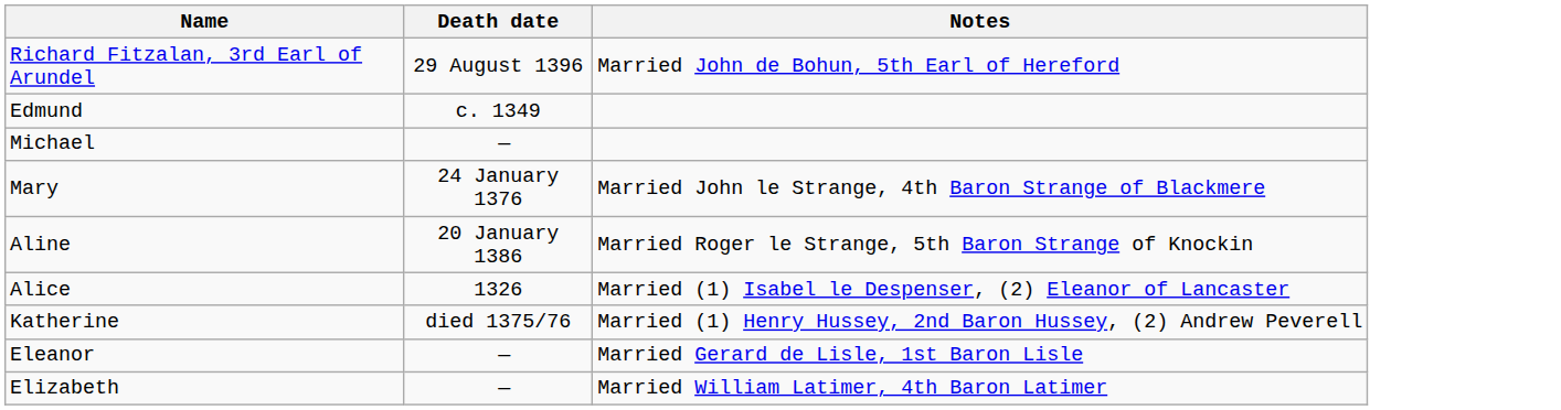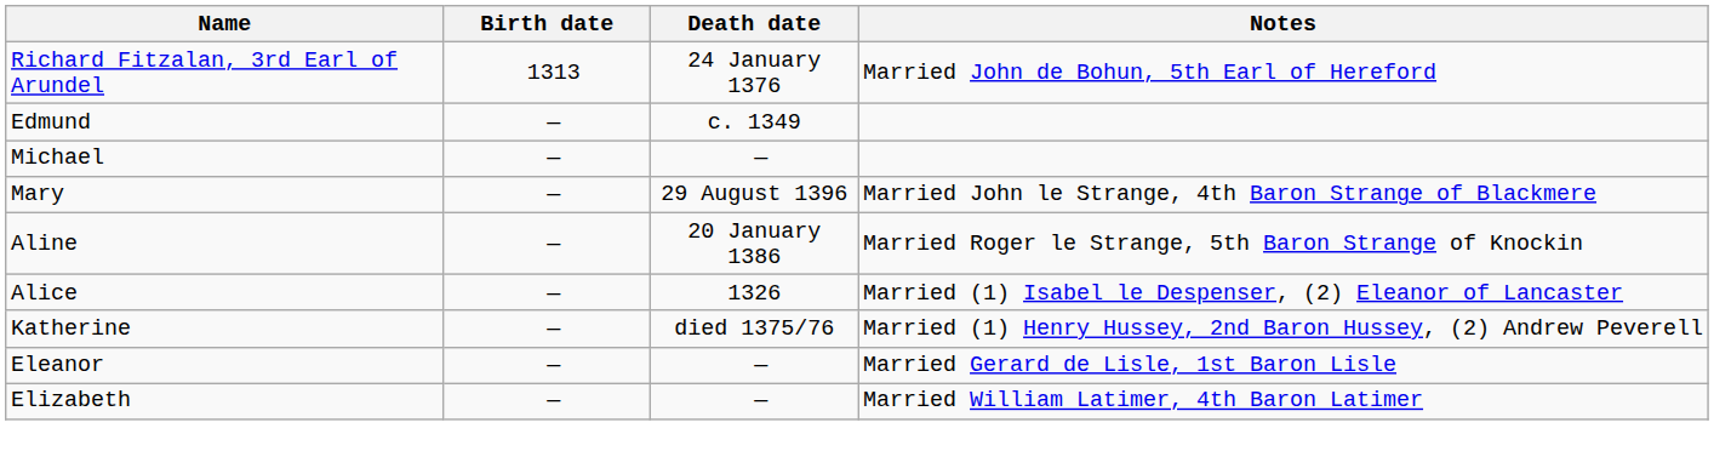+ column: Birth date | 1313 | — | — | — | — | — | — | — | —
Richard Fitzalan, 3rd Earl of Arundel | Death date: 29 August 1396 -> 24 January 1376
Mary | Death date: 24 January 1376 -> 29 August 1396
